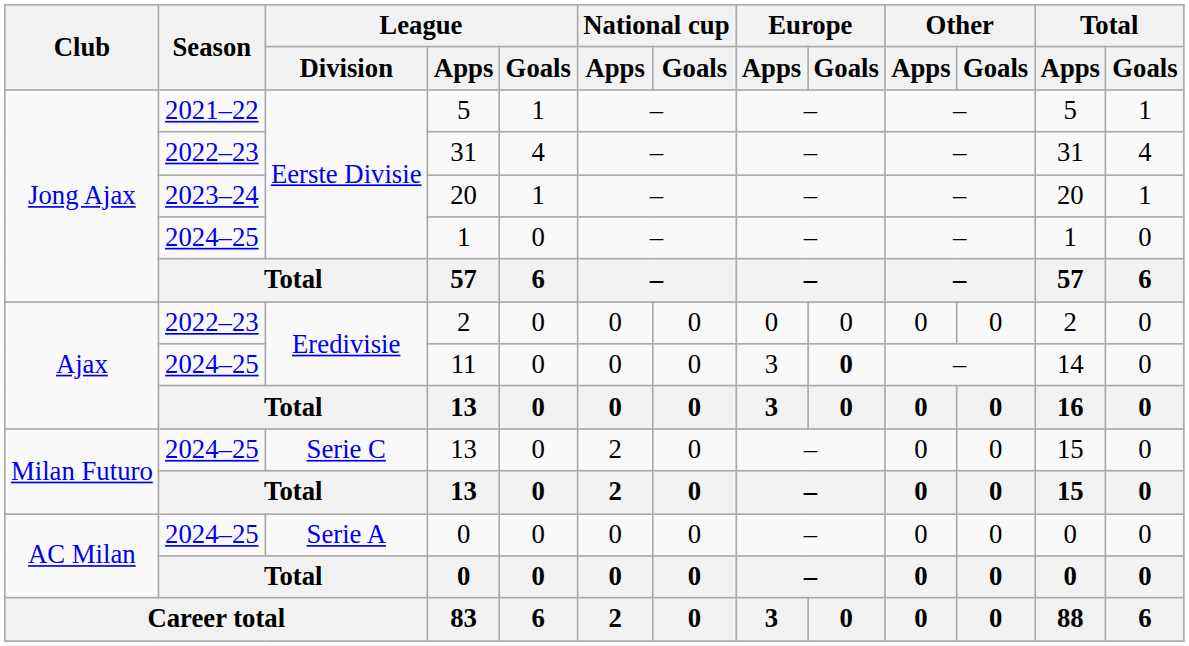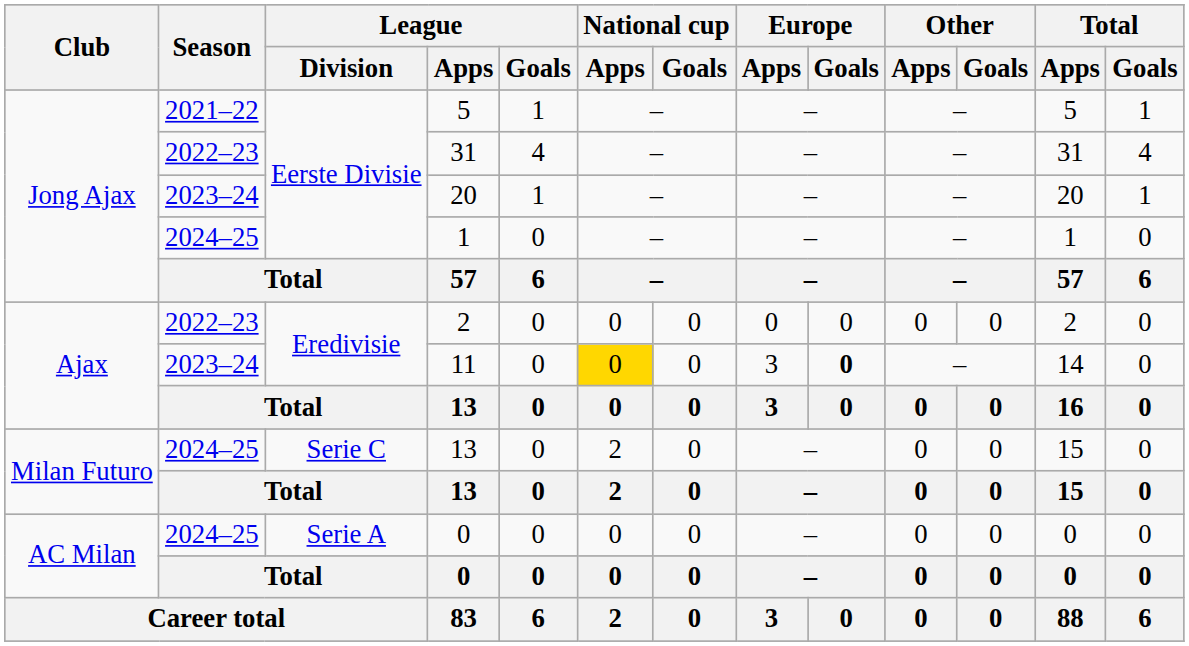11 | Season: 2024–25 -> 2023–24
11 | National cup / Apps: no background -> gold background
